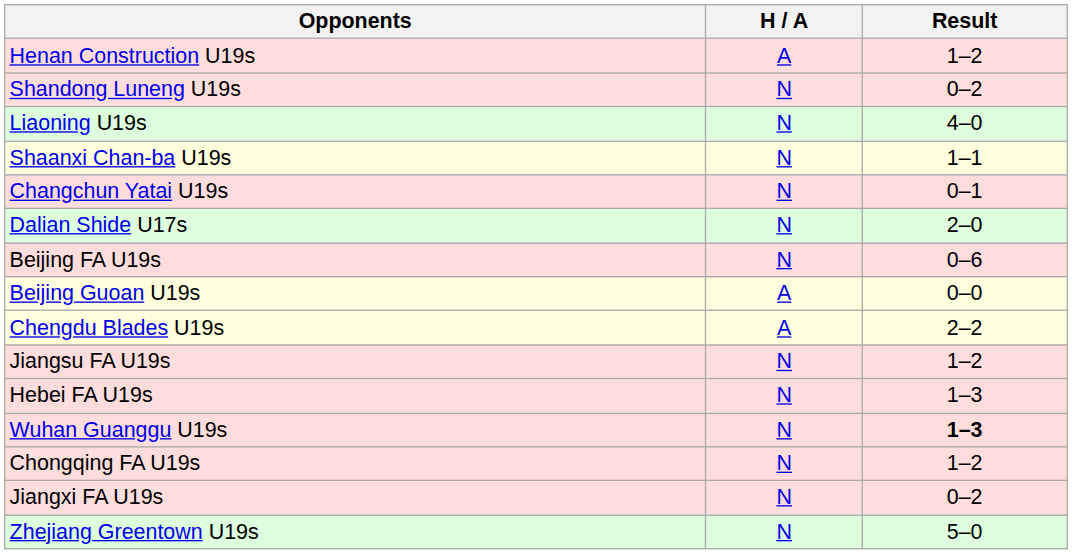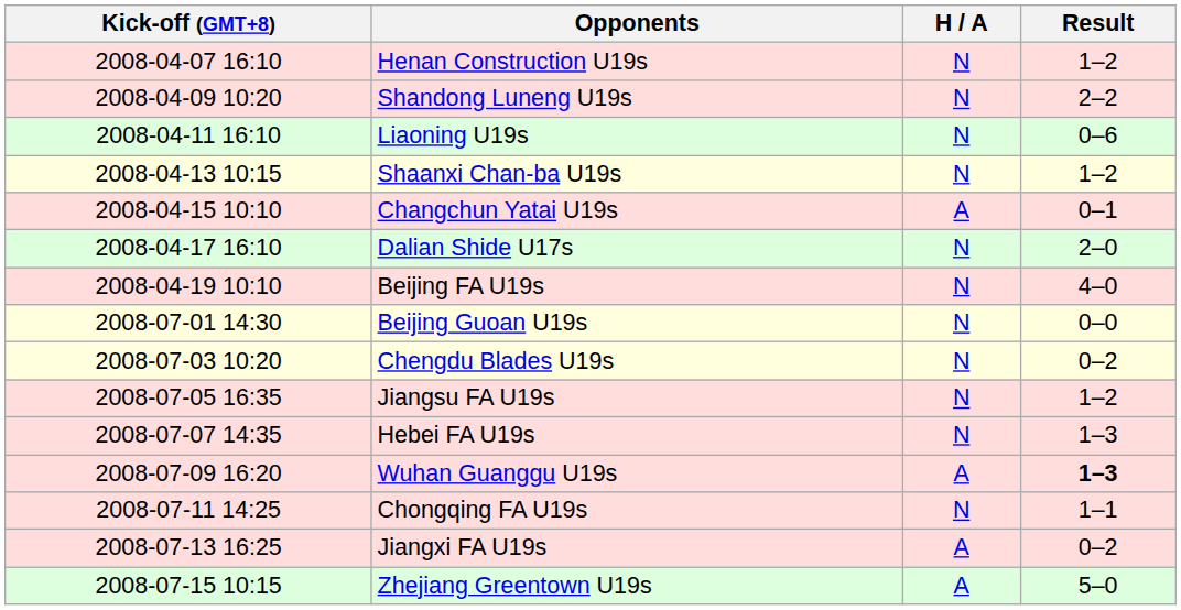+ column: Kick-off (GMT+8) | 2008-04-07 16:10 | 2008-04-09 10:20 | 2008-04-11 16:10 | 2008-04-13 10:15 | 2008-04-15 10:10 | 2008-04-17 16:10 | 2008-04-19 10:10 | 2008-07-01 14:30 | 2008-07-03 10:20 | 2008-07-05 16:35 | 2008-07-07 14:35 | 2008-07-09 16:20 | 2008-07-11 14:25 | 2008-07-13 16:25 | 2008-07-15 10:15
Henan Construction U19s | H / A: A -> N
Shandong Luneng U19s | Result: 0–2 -> 2–2
Liaoning U19s | Result: 4–0 -> 0–6
Shaanxi Chan-ba U19s | Result: 1–1 -> 1–2
Changchun Yatai U19s | H / A: N -> A
Beijing FA U19s | Result: 0–6 -> 4–0
Beijing Guoan U19s | H / A: A -> N
Chengdu Blades U19s | H / A: A -> N
Chengdu Blades U19s | Result: 2–2 -> 0–2
Wuhan Guanggu U19s | H / A: N -> A
Chongqing FA U19s | Result: 1–2 -> 1–1
Jiangxi FA U19s | H / A: N -> A
Zhejiang Greentown U19s | H / A: N -> A
